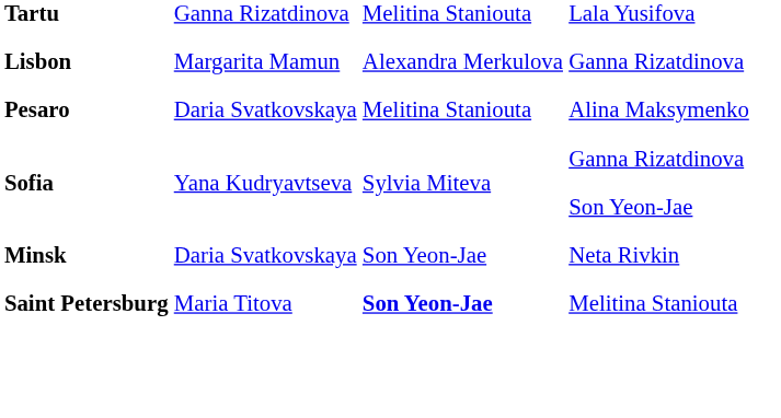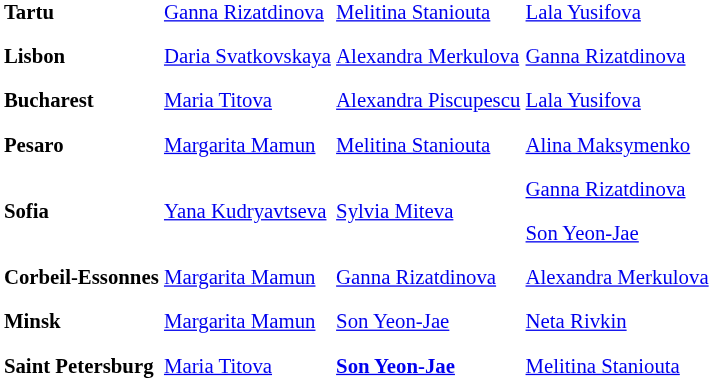Lisbon | column 2: Margarita Mamun -> Daria Svatkovskaya
+ row: Bucharest | Maria Titova | Alexandra Piscupescu | Lala Yusifova
Pesaro | column 2: Daria Svatkovskaya -> Margarita Mamun
+ row: Corbeil-Essonnes | Margarita Mamun | Ganna Rizatdinova | Alexandra Merkulova
Minsk | column 2: Daria Svatkovskaya -> Margarita Mamun
